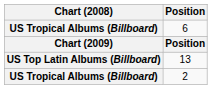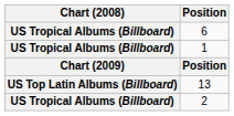+ row: US Tropical Albums (Billboard) | 1
